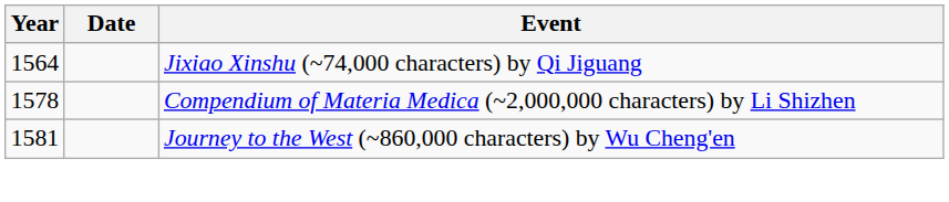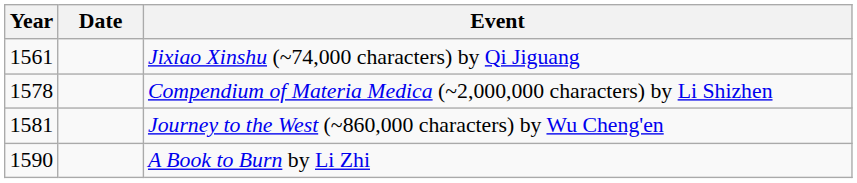Jixiao Xinshu (~74,000 characters) by Qi Jiguang | Year: 1564 -> 1561
+ row: 1590 | A Book to Burn by Li Zhi
